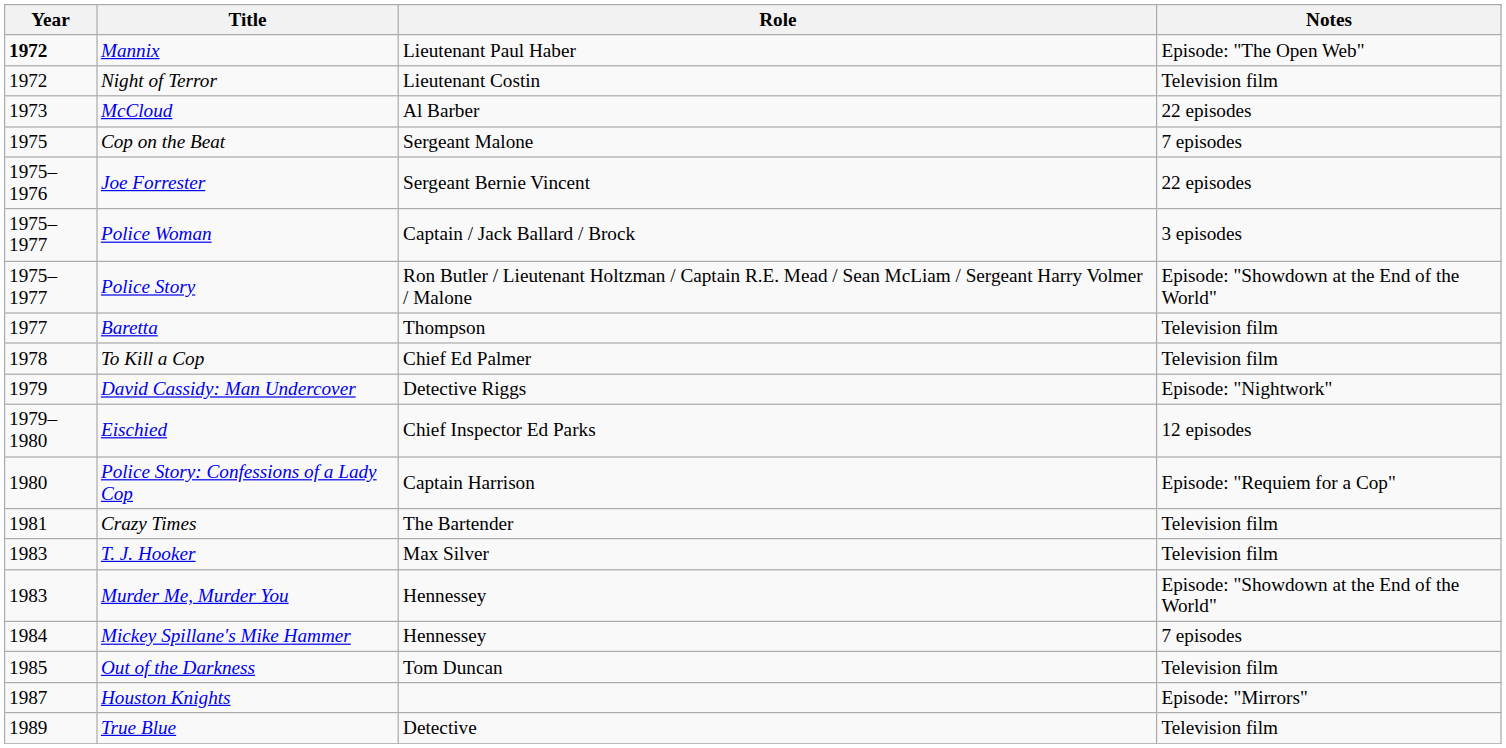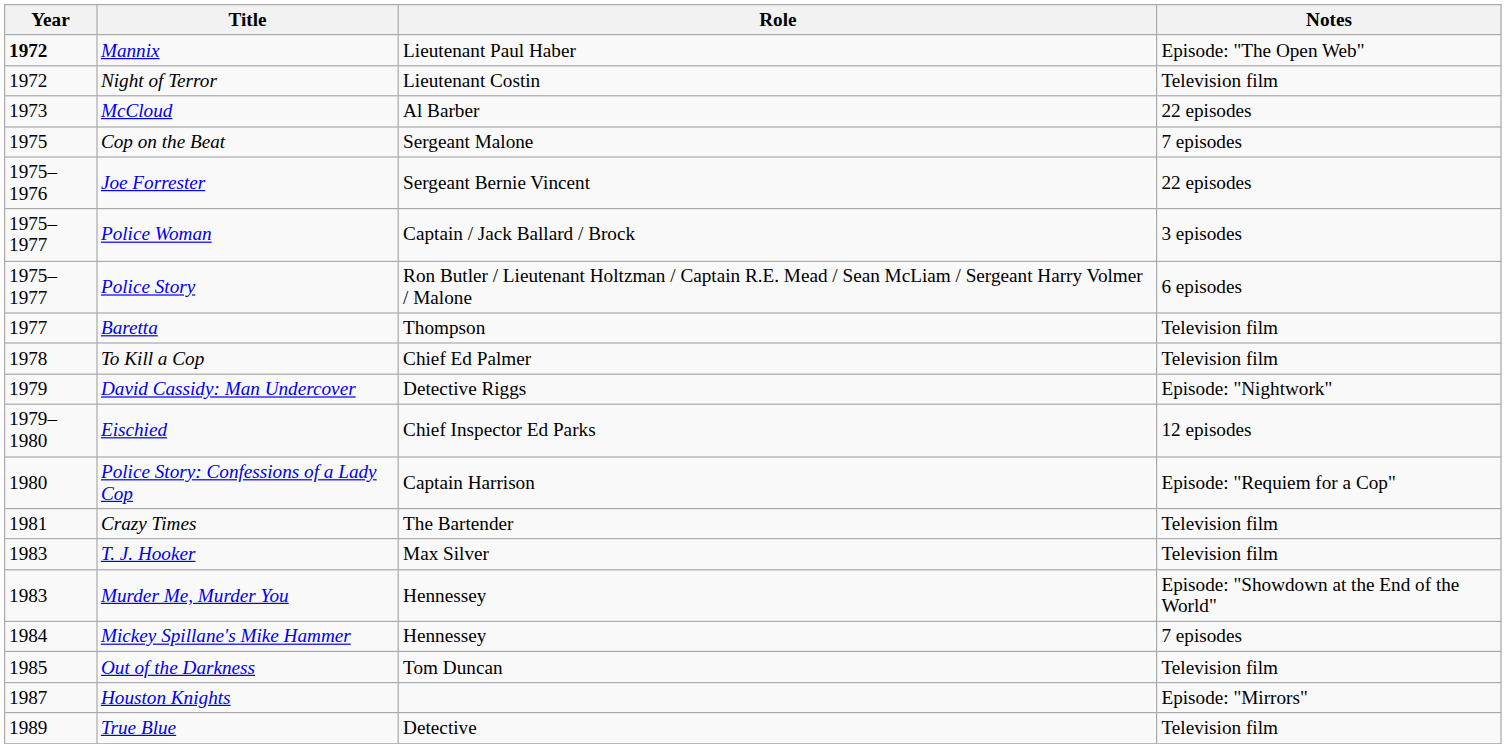Police Story | Notes: Episode: "Showdown at the End of the World" -> 6 episodes
